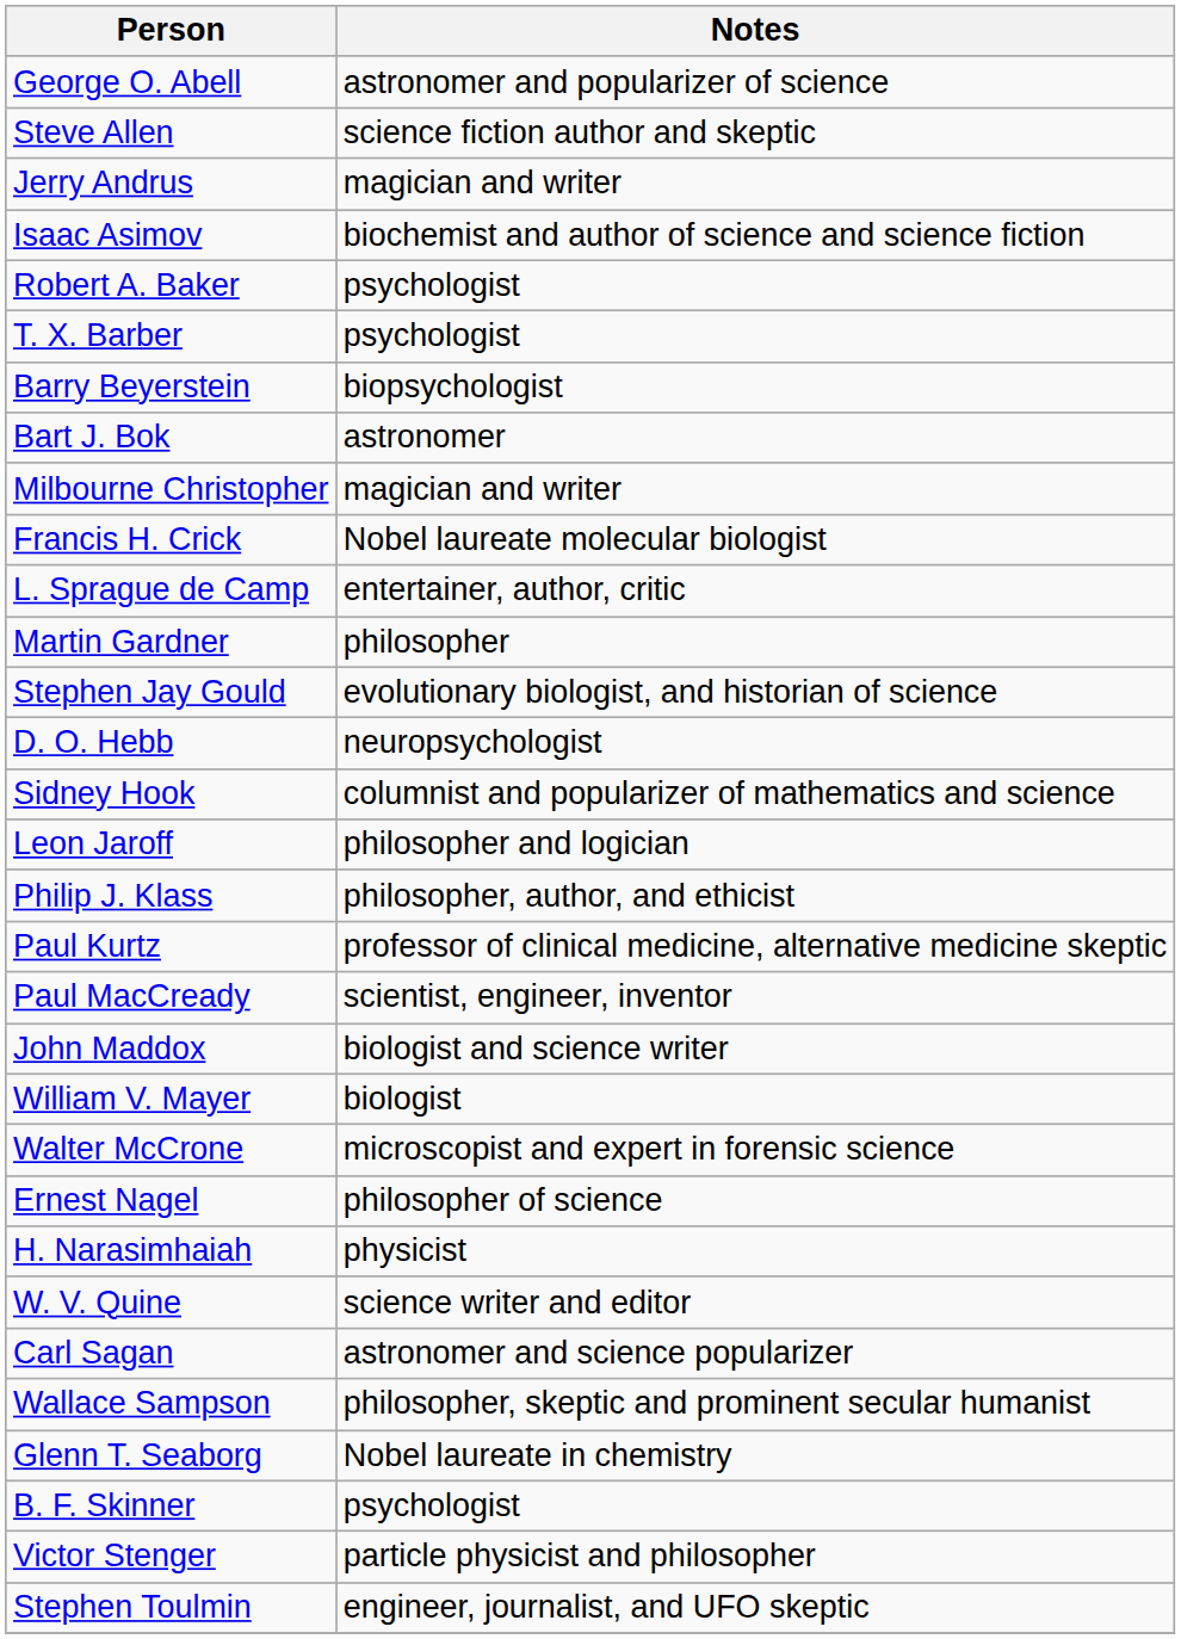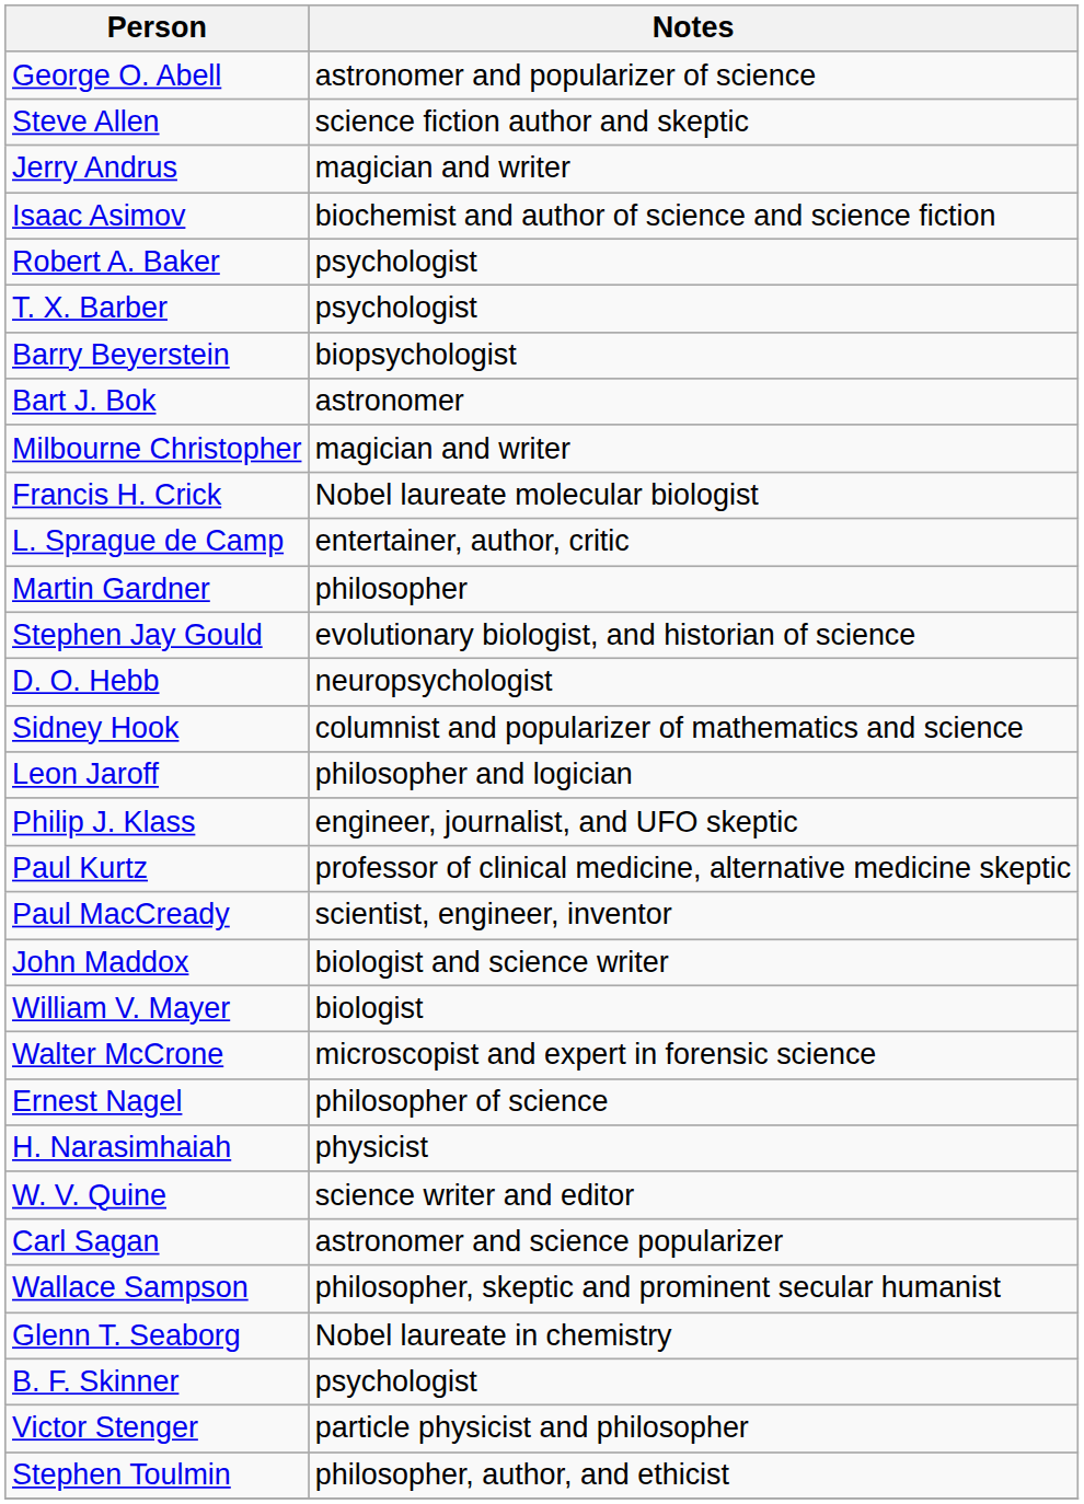Philip J. Klass | Notes: philosopher, author, and ethicist -> engineer, journalist, and UFO skeptic
Stephen Toulmin | Notes: engineer, journalist, and UFO skeptic -> philosopher, author, and ethicist
